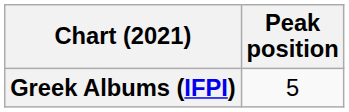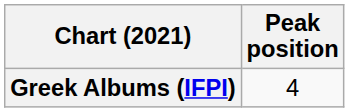Greek Albums (IFPI) | Peak position: 5 -> 4
